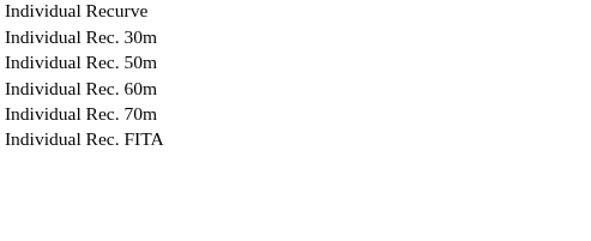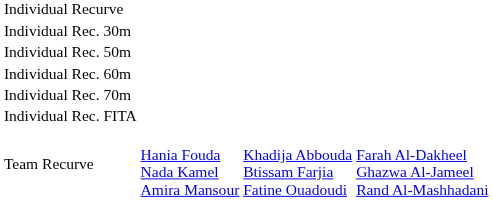+ row: Team Recurve | Hania Fouda Nada Kamel Amira Mansour | Khadija Abbouda Btissam Farjia Fatine Ouadoudi | Farah Al-Dakheel Ghazwa Al-Jameel Rand Al-Mashhadani
